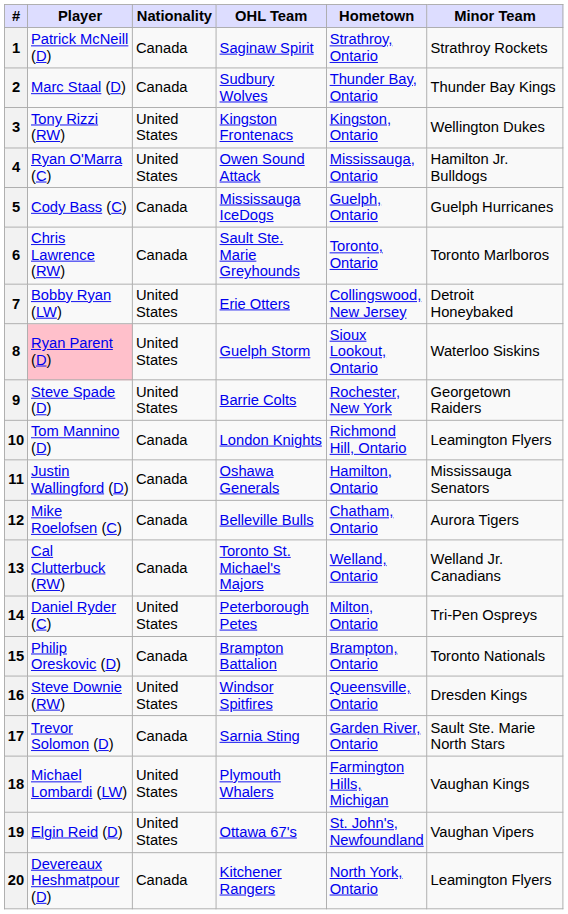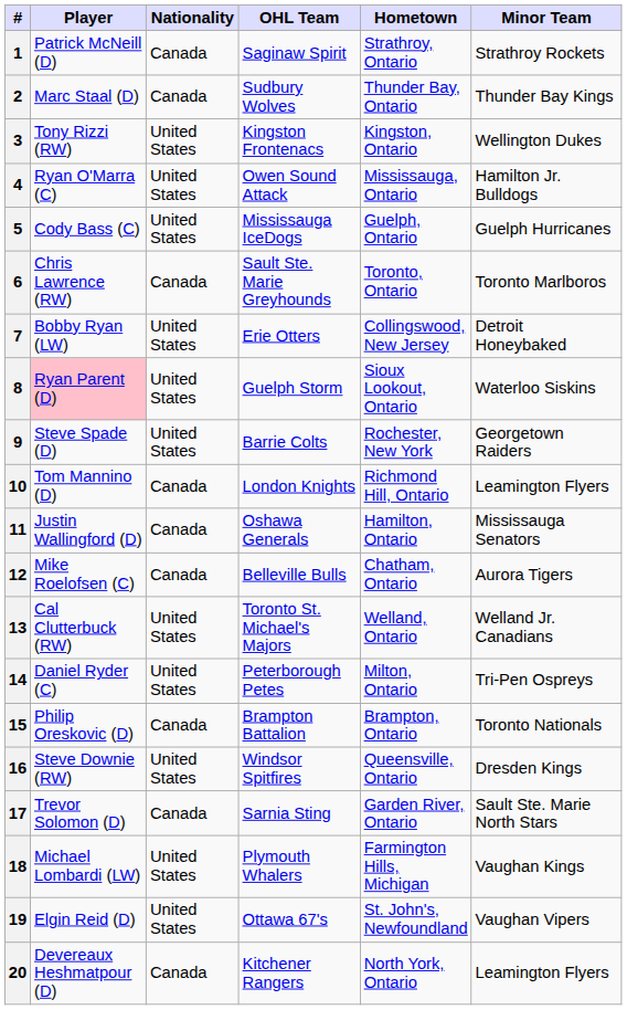5 | Nationality: Canada -> United States
13 | Nationality: Canada -> United States
